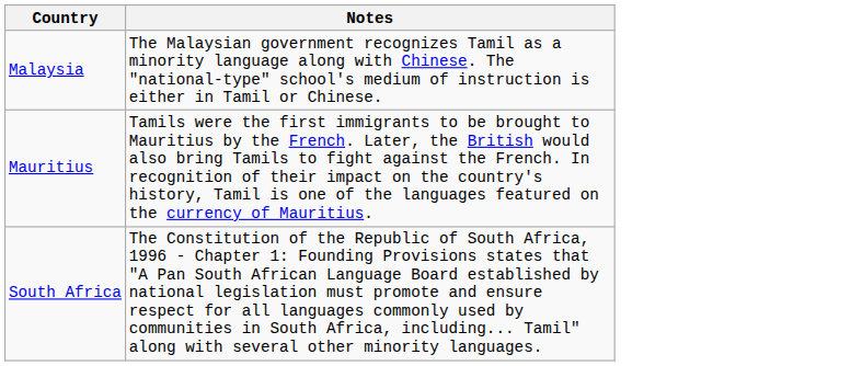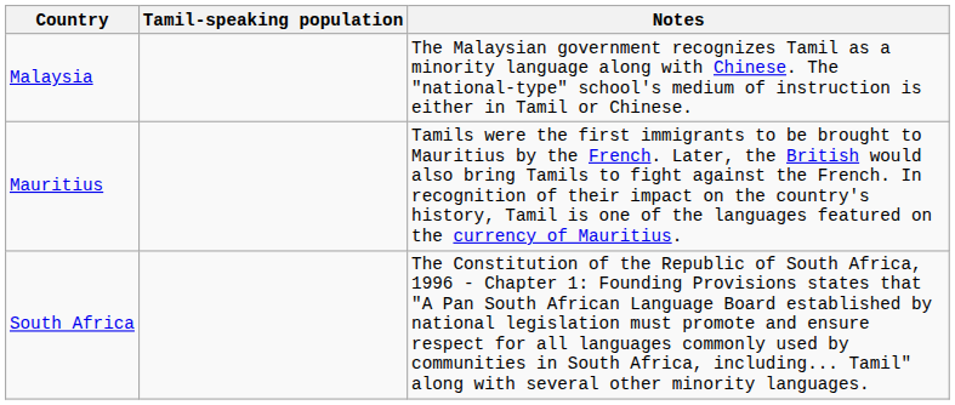+ column: Tamil-speaking population
